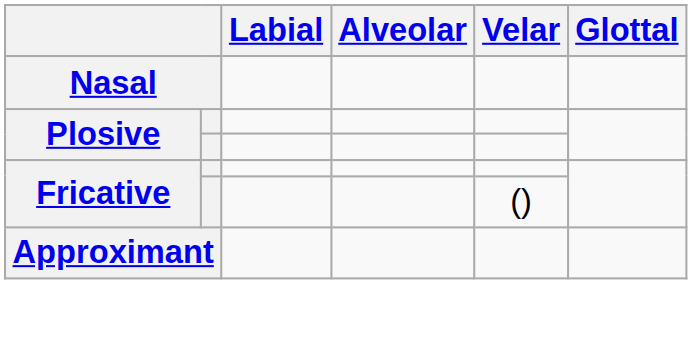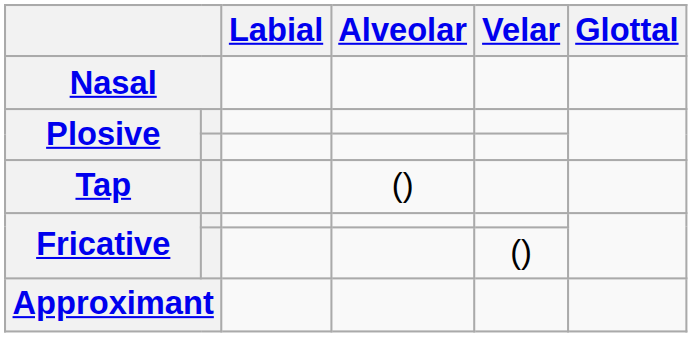+ row: Tap | ()
